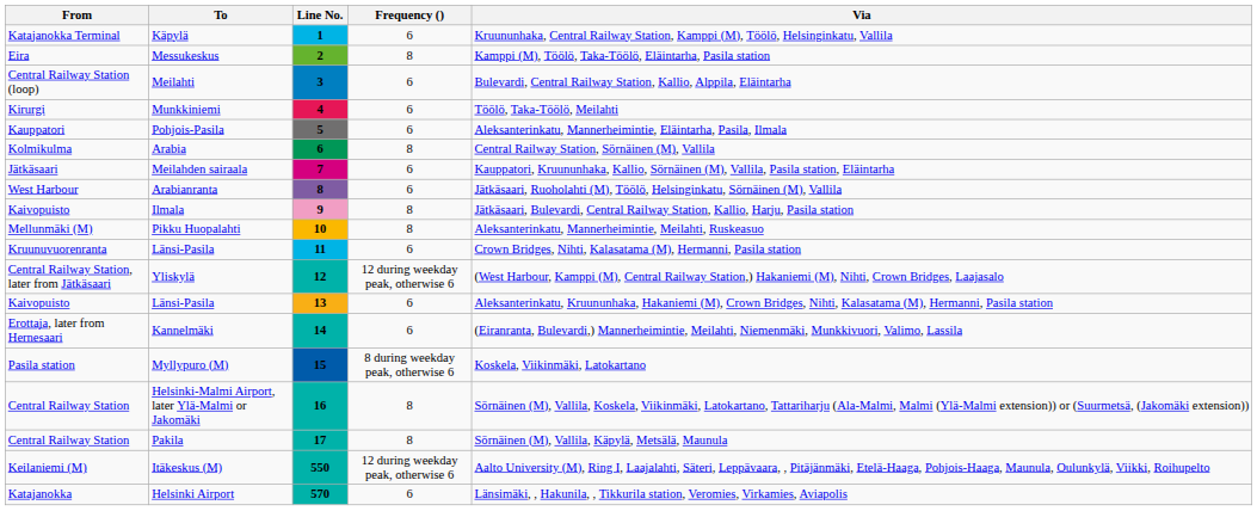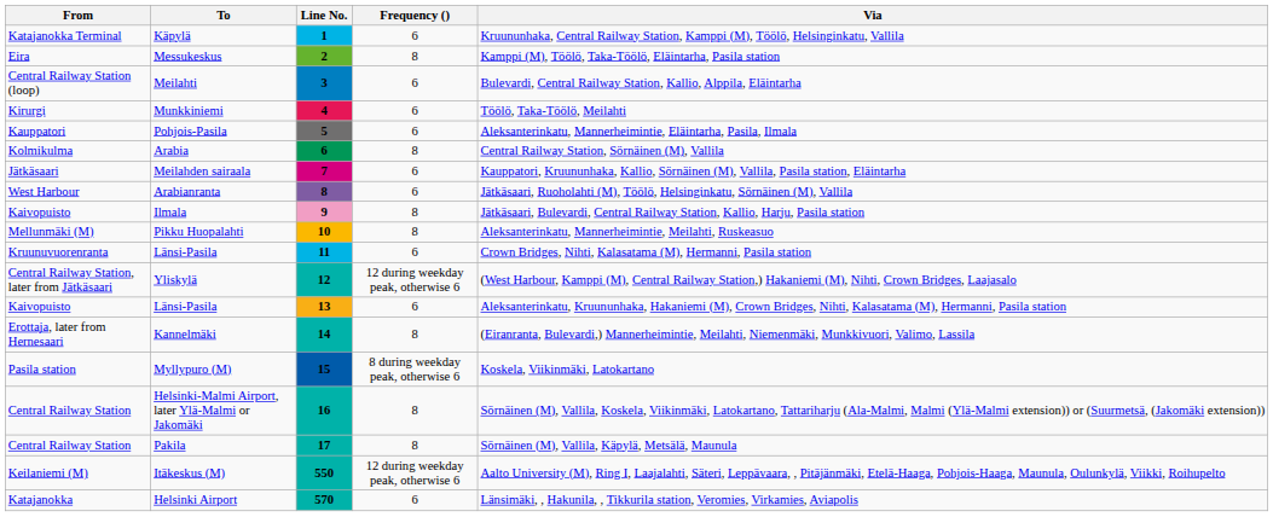Kannelmäki | Frequency (): 6 -> 8
